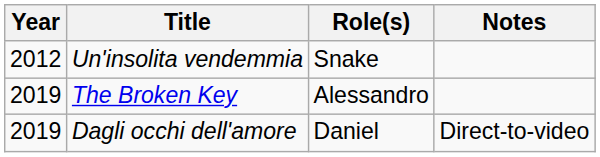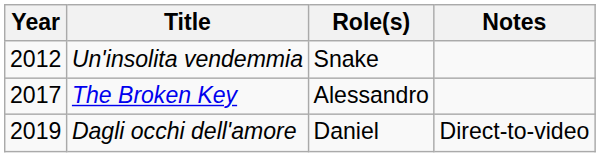The Broken Key | Year: 2019 -> 2017
